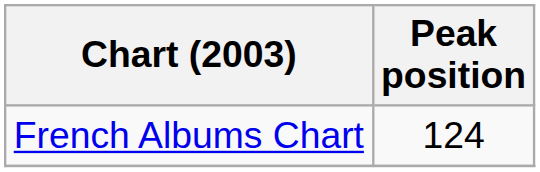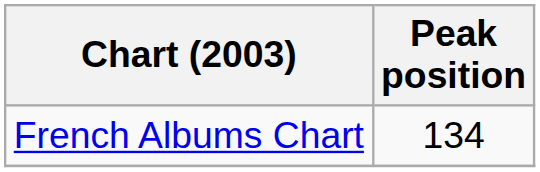French Albums Chart | Peak position: 124 -> 134
